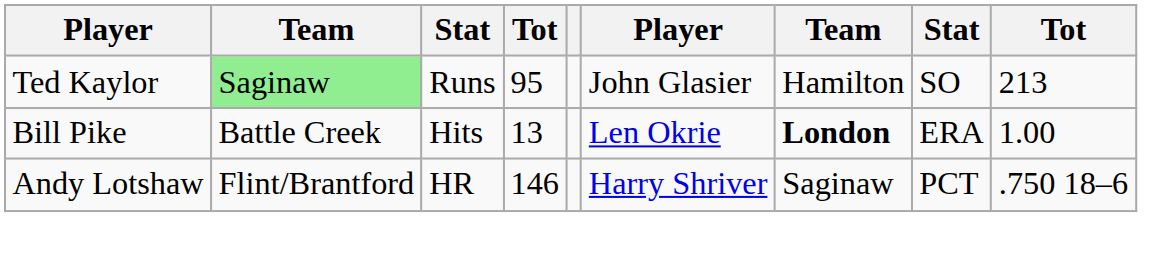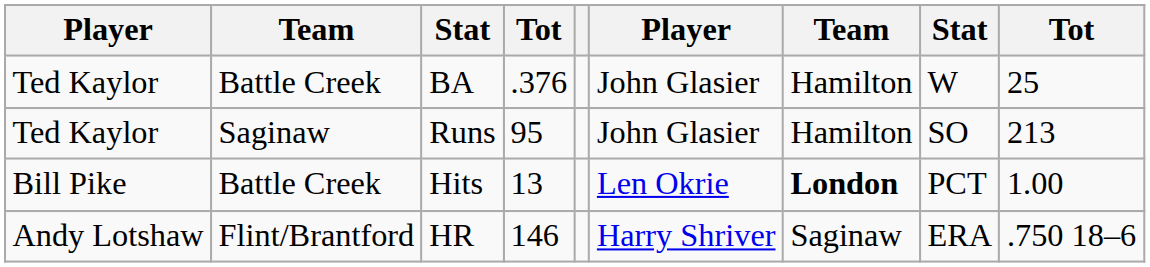+ row: Ted Kaylor | Battle Creek | BA | .376 | John Glasier | Hamilton | W | 25
Runs | column 2: lightgreen background -> no background
Hits | column 8: ERA -> PCT
HR | column 8: PCT -> ERA
